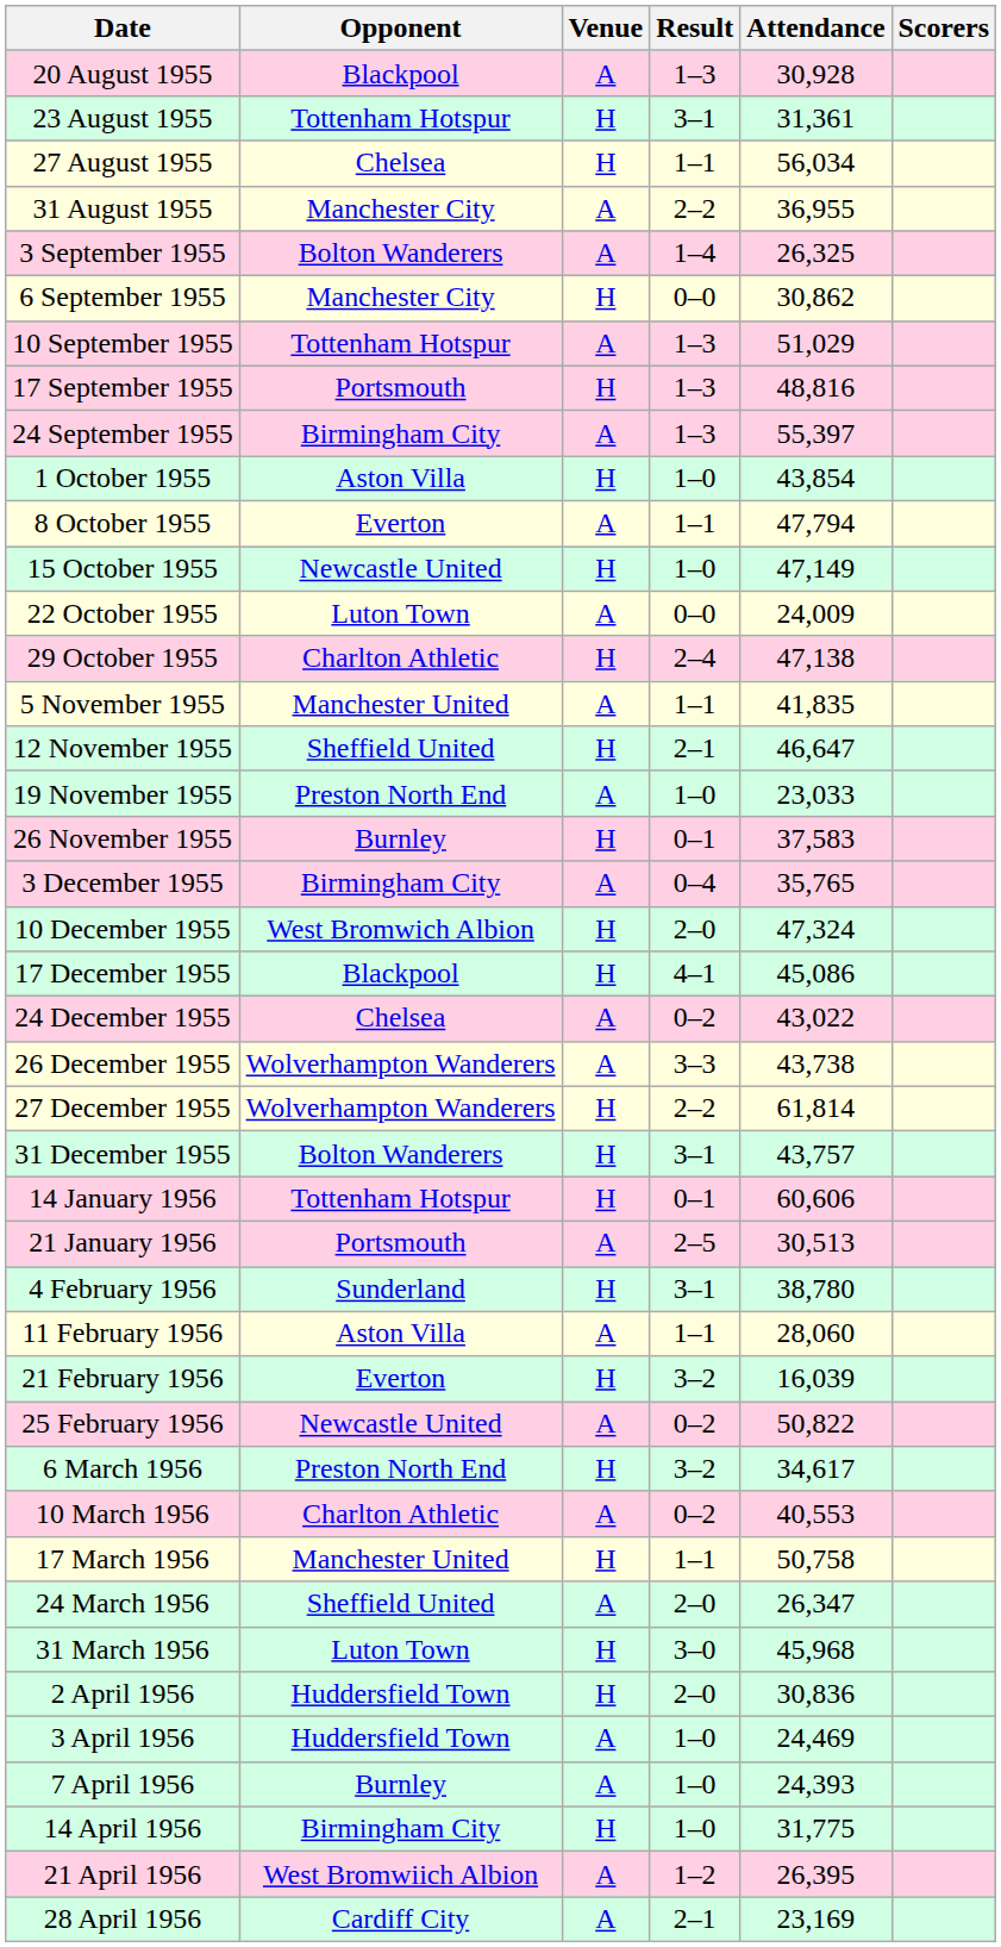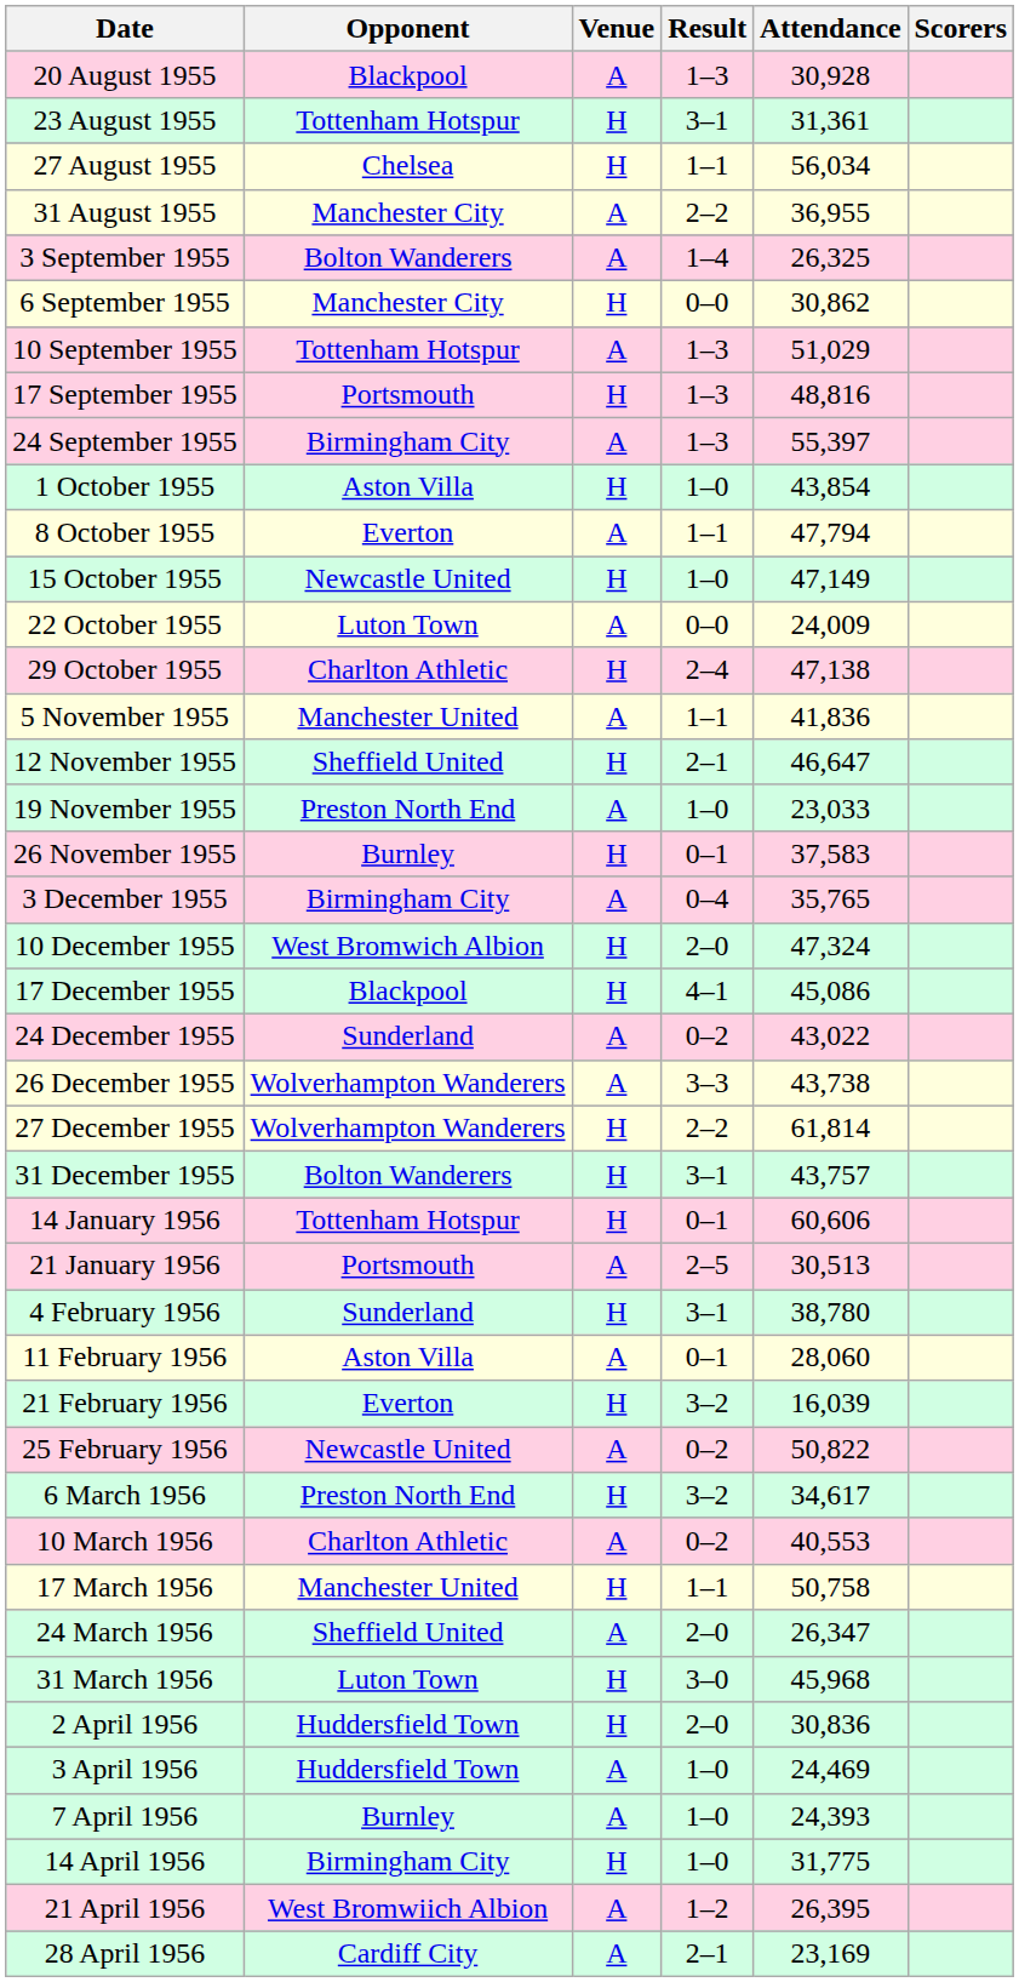5 November 1955 | Attendance: 41,835 -> 41,836
24 December 1955 | Opponent: Chelsea -> Sunderland
11 February 1956 | Result: 1–1 -> 0–1
